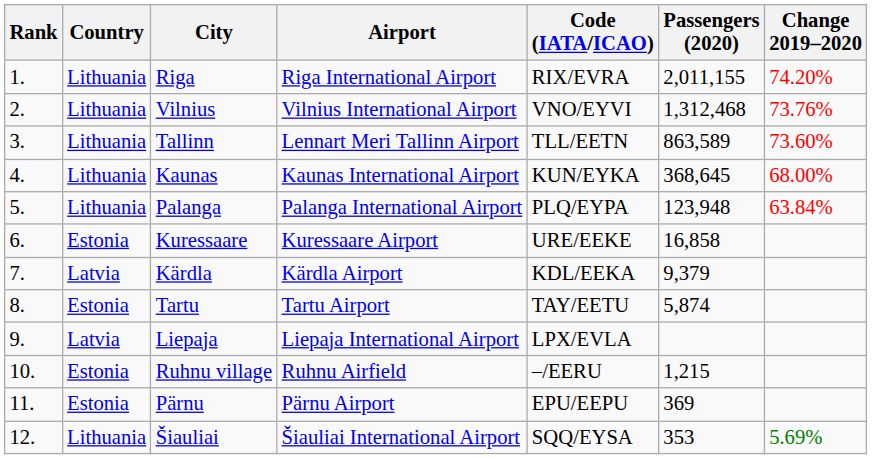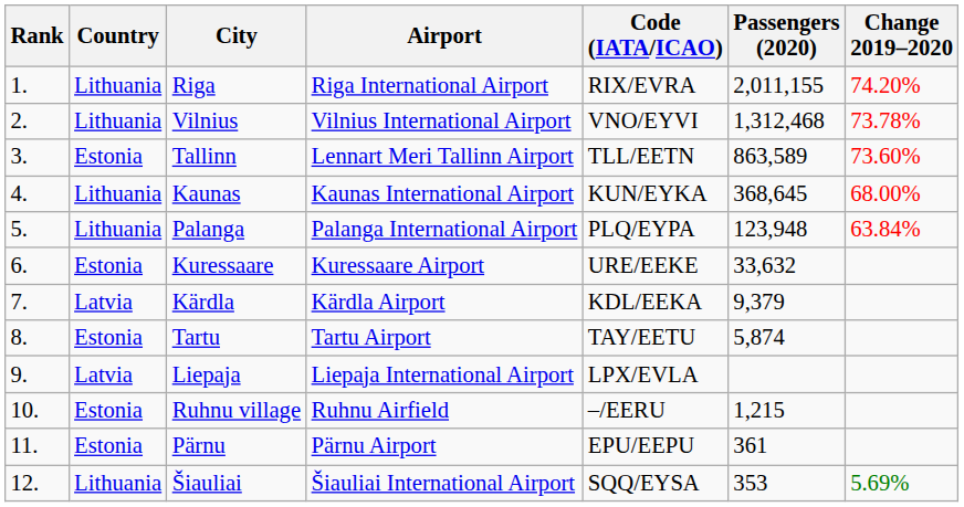Vilnius | Change 2019–2020: 73.76% -> 73.78%
Tallinn | Country: Lithuania -> Estonia
Kuressaare | Passengers (2020): 16,858 -> 33,632
Pärnu | Passengers (2020): 369 -> 361
